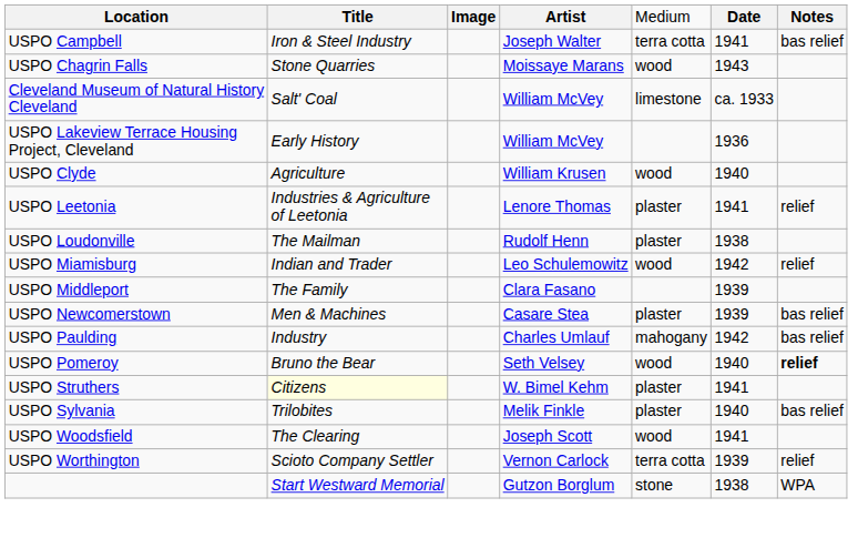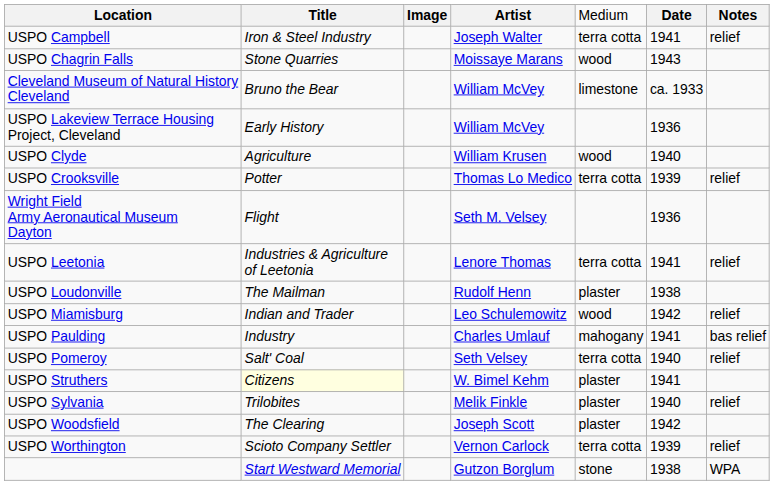USPO Campbell | column 7: bas relief -> relief
Cleveland Museum of Natural History Cleveland | column 2: Salt' Coal -> Bruno the Bear
+ row: USPO Crooksville | Potter | Thomas Lo Medico | terra cotta | 1939 | relief
+ row: Wright Field Army Aeronautical Museum Dayton | Flight | Seth M. Velsey | 1936
USPO Leetonia | column 5: plaster -> terra cotta
- row: USPO Middleport | The Family | Clara Fasano | 1939
- row: USPO Newcomerstown | Men & Machines | Casare Stea | plaster | 1939 | bas relief
USPO Paulding | column 6: 1942 -> 1941
USPO Pomeroy | column 2: Bruno the Bear -> Salt' Coal
USPO Pomeroy | column 5: wood -> terra cotta
USPO Pomeroy | column 7: bold -> normal
USPO Sylvania | column 7: bas relief -> relief
USPO Woodsfield | column 5: wood -> plaster
USPO Woodsfield | column 6: 1941 -> 1942
